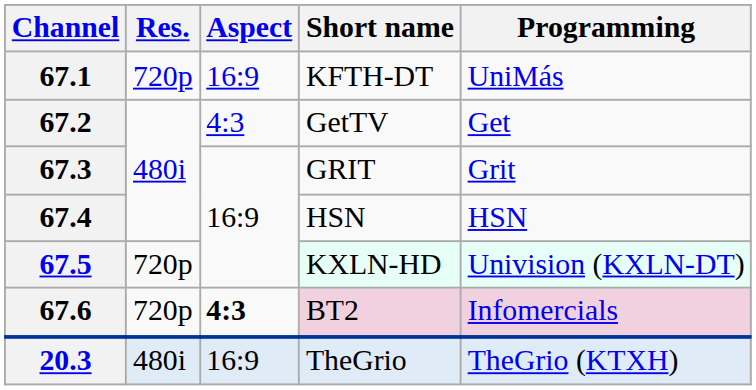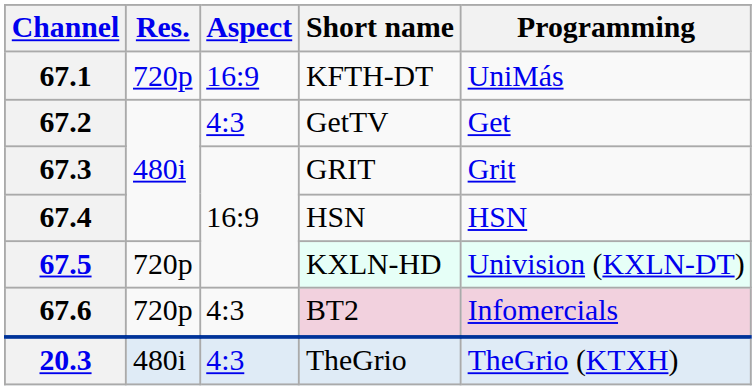67.6 | Aspect: bold -> normal
20.3 | Aspect: 16:9 -> 4:3
